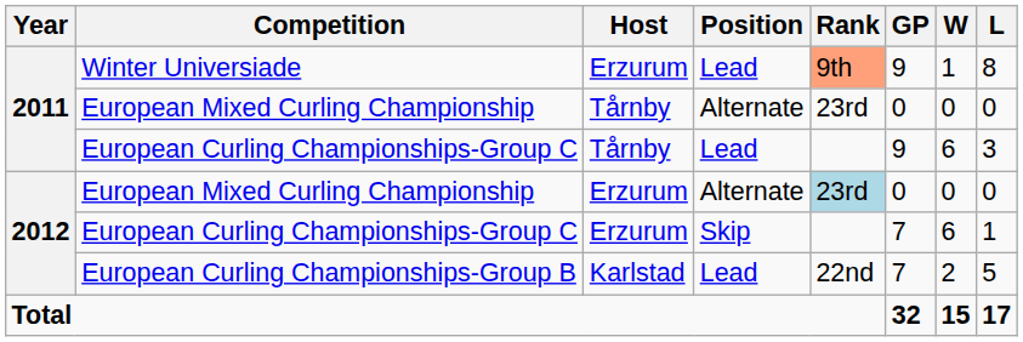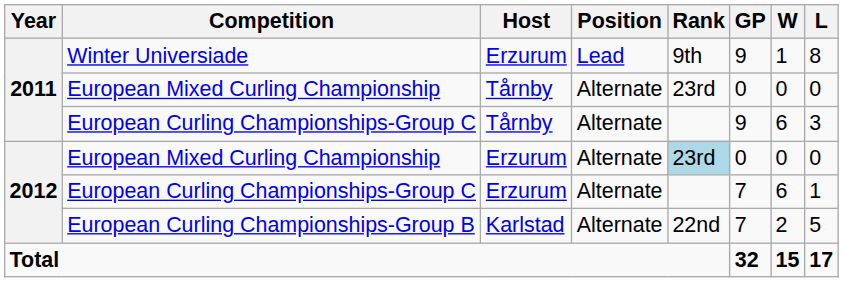Winter Universiade | Rank: lightsalmon background -> no background
European Curling Championships-Group C / Tårnby | Position: Lead -> Alternate
European Curling Championships-Group C / Erzurum | Position: Skip -> Alternate
European Curling Championships-Group B | Position: Lead -> Alternate
